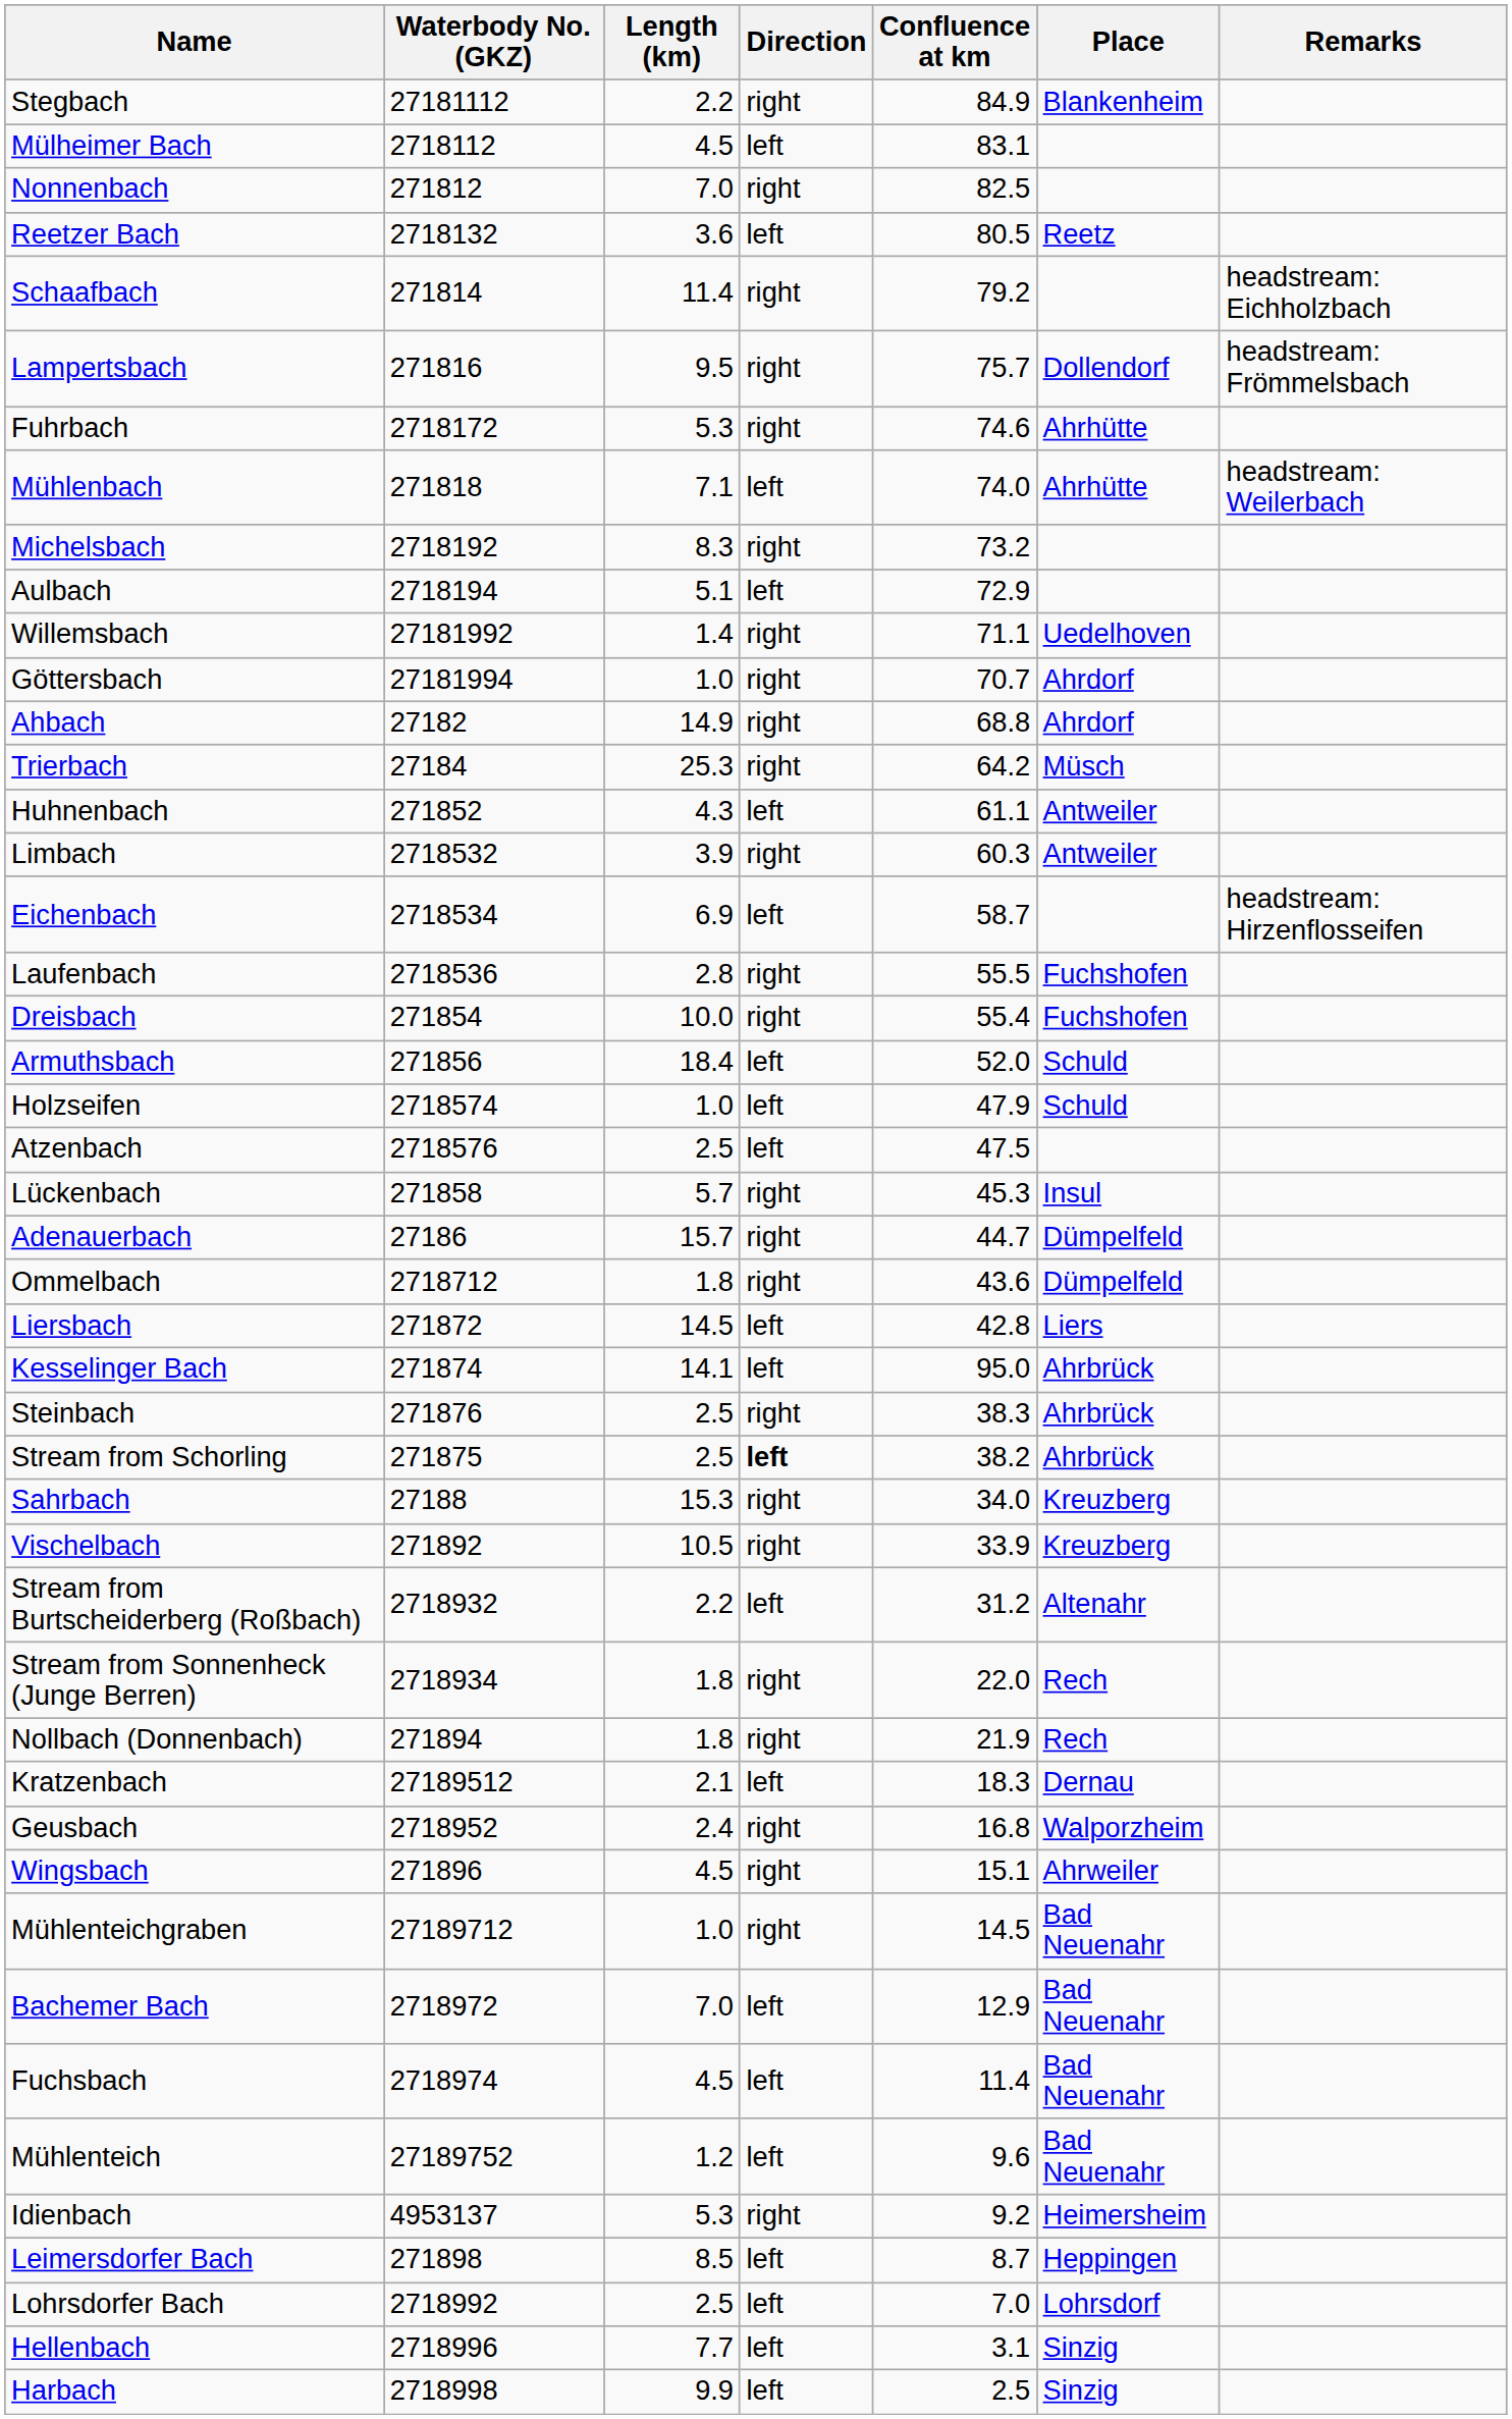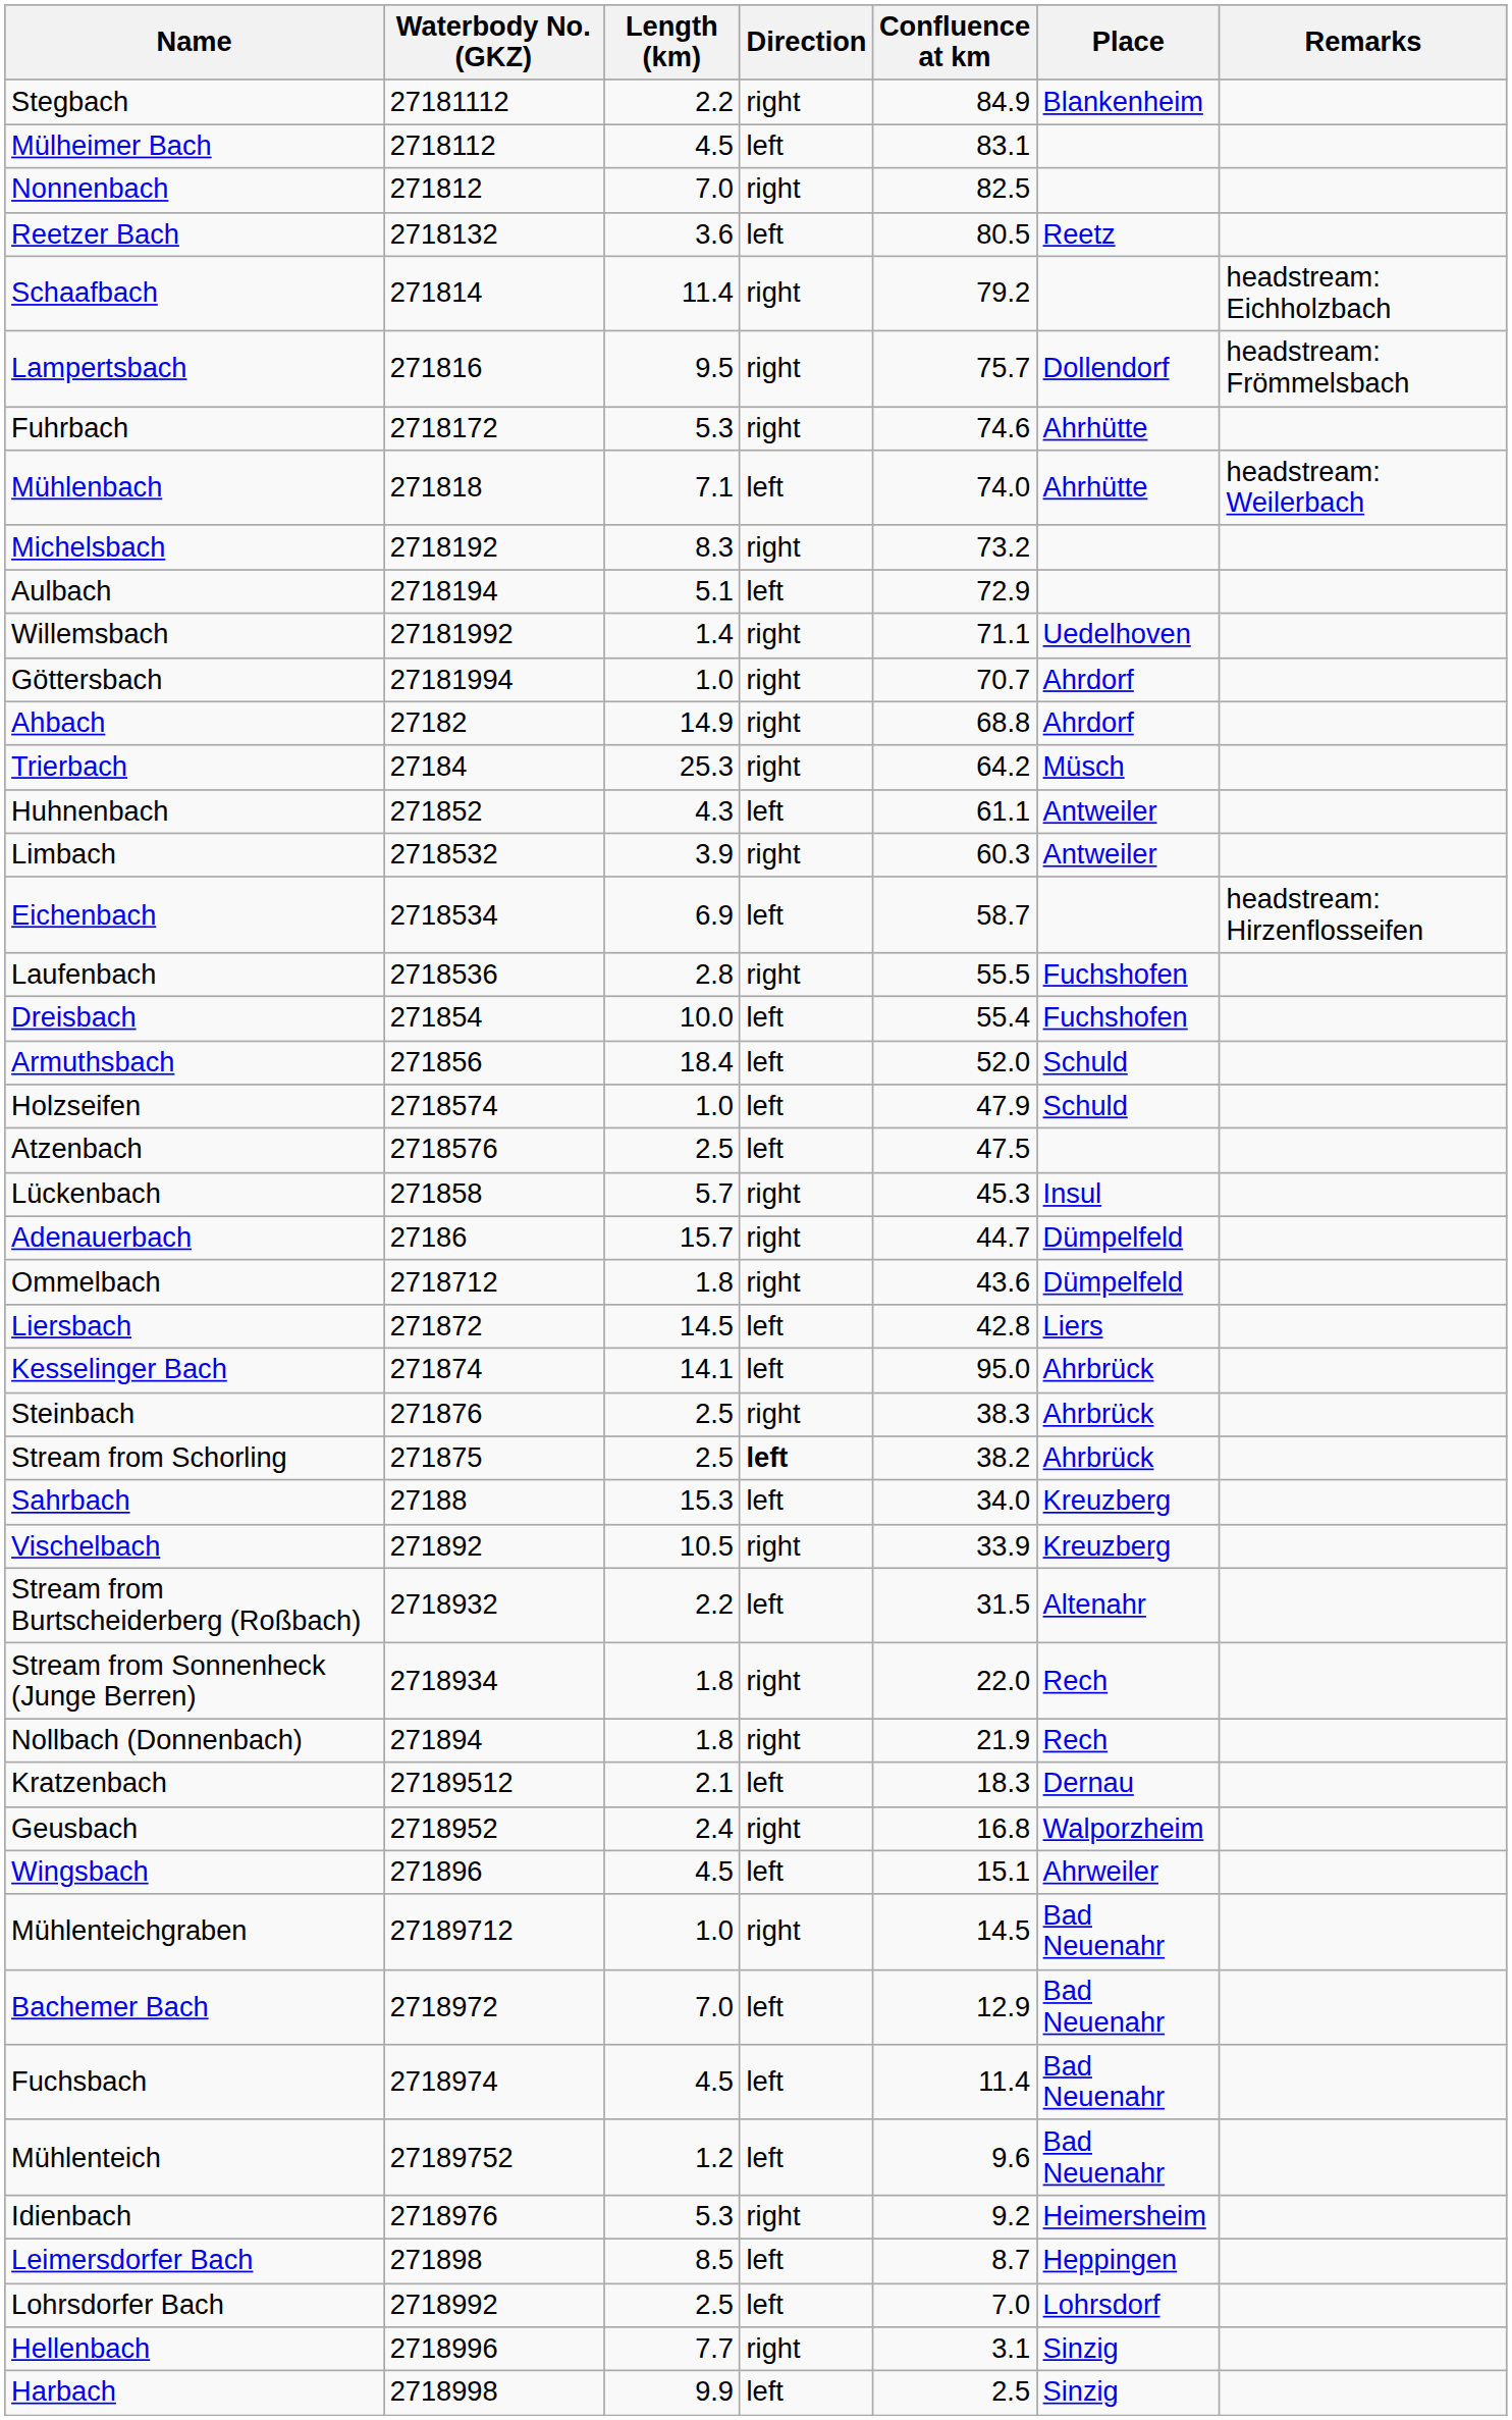Dreisbach | Direction: right -> left
Sahrbach | Direction: right -> left
Stream from Burtscheiderberg (Roßbach) | Confluence at km: 31.2 -> 31.5
Wingsbach | Direction: right -> left
Idienbach | Waterbody No. (GKZ): 4953137 -> 2718976
Hellenbach | Direction: left -> right
